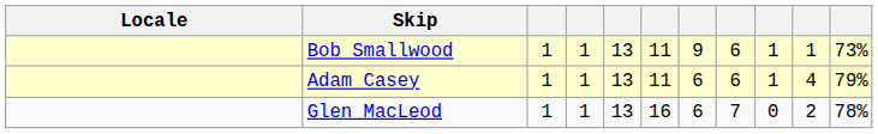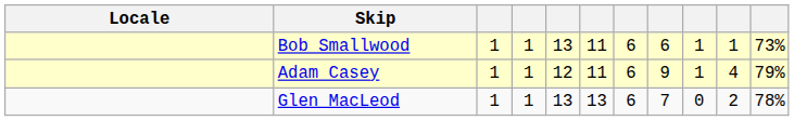Bob Smallwood | column 7: 9 -> 6
Adam Casey | column 5: 13 -> 12
Adam Casey | column 8: 6 -> 9
Glen MacLeod | column 6: 16 -> 13
